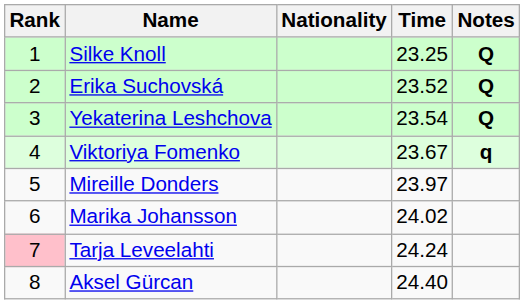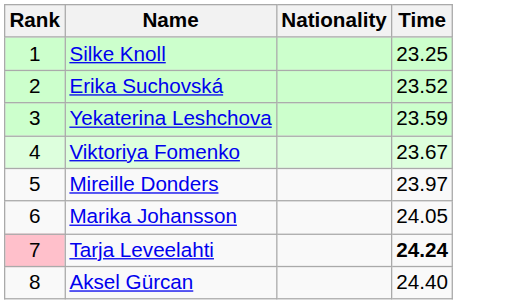- column: Notes | Q | Q | Q | q
Yekaterina Leshchova | Time: 23.54 -> 23.59
Marika Johansson | Time: 24.02 -> 24.05
Tarja Leveelahti | Time: normal -> bold
